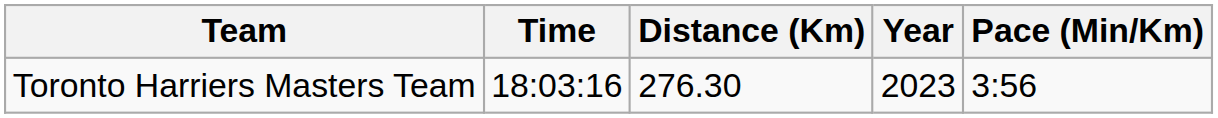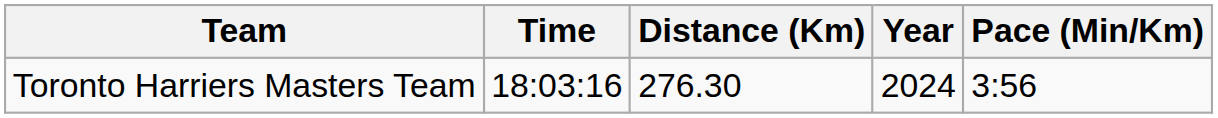Toronto Harriers Masters Team | Year: 2023 -> 2024
